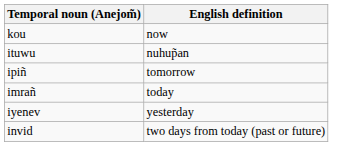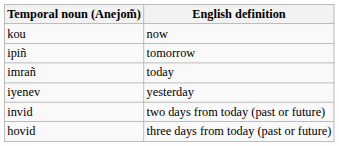- row: ituwu | nuhup̃an
+ row: hovid | three days from today (past or future)
